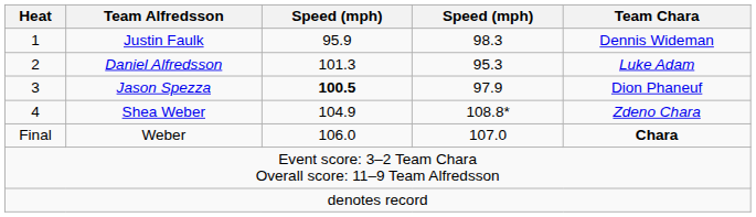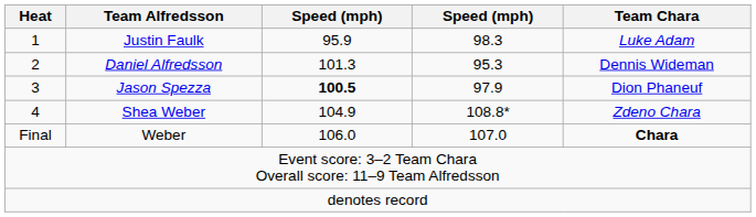Justin Faulk | Team Chara: Dennis Wideman -> Luke Adam
Daniel Alfredsson | Team Chara: Luke Adam -> Dennis Wideman
